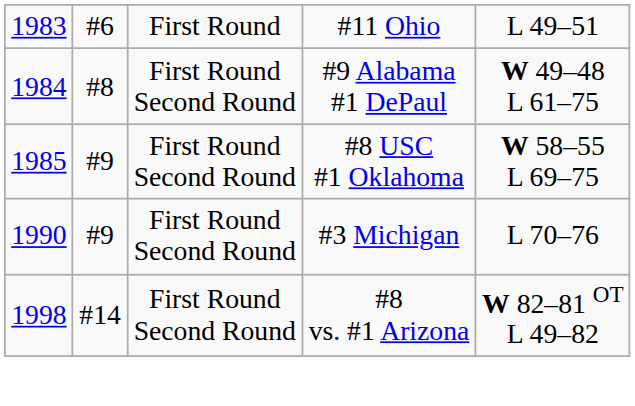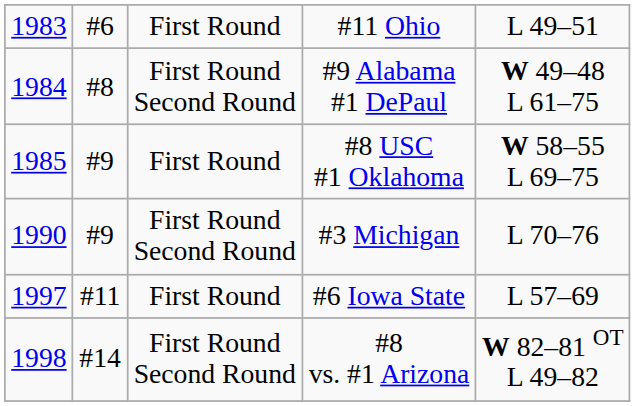#8 USC #1 Oklahoma | column 3: First Round Second Round -> First Round
+ row: 1997 | #11 | First Round | #6 Iowa State | L 57–69
